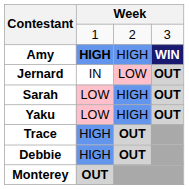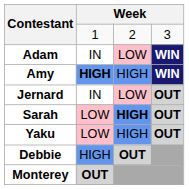+ row: Adam | IN | LOW | WIN
Sarah | column 3: normal -> bold
- row: Trace | HIGH | OUT
